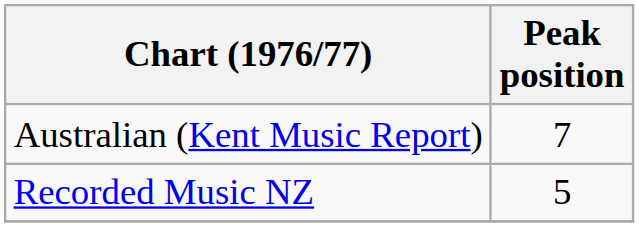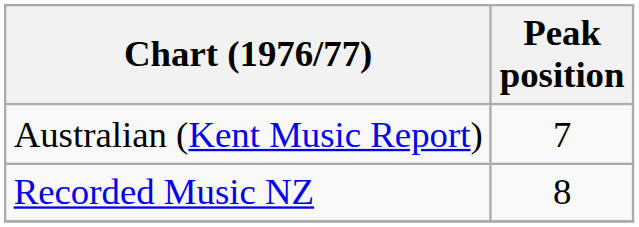Recorded Music NZ | Peak position: 5 -> 8
